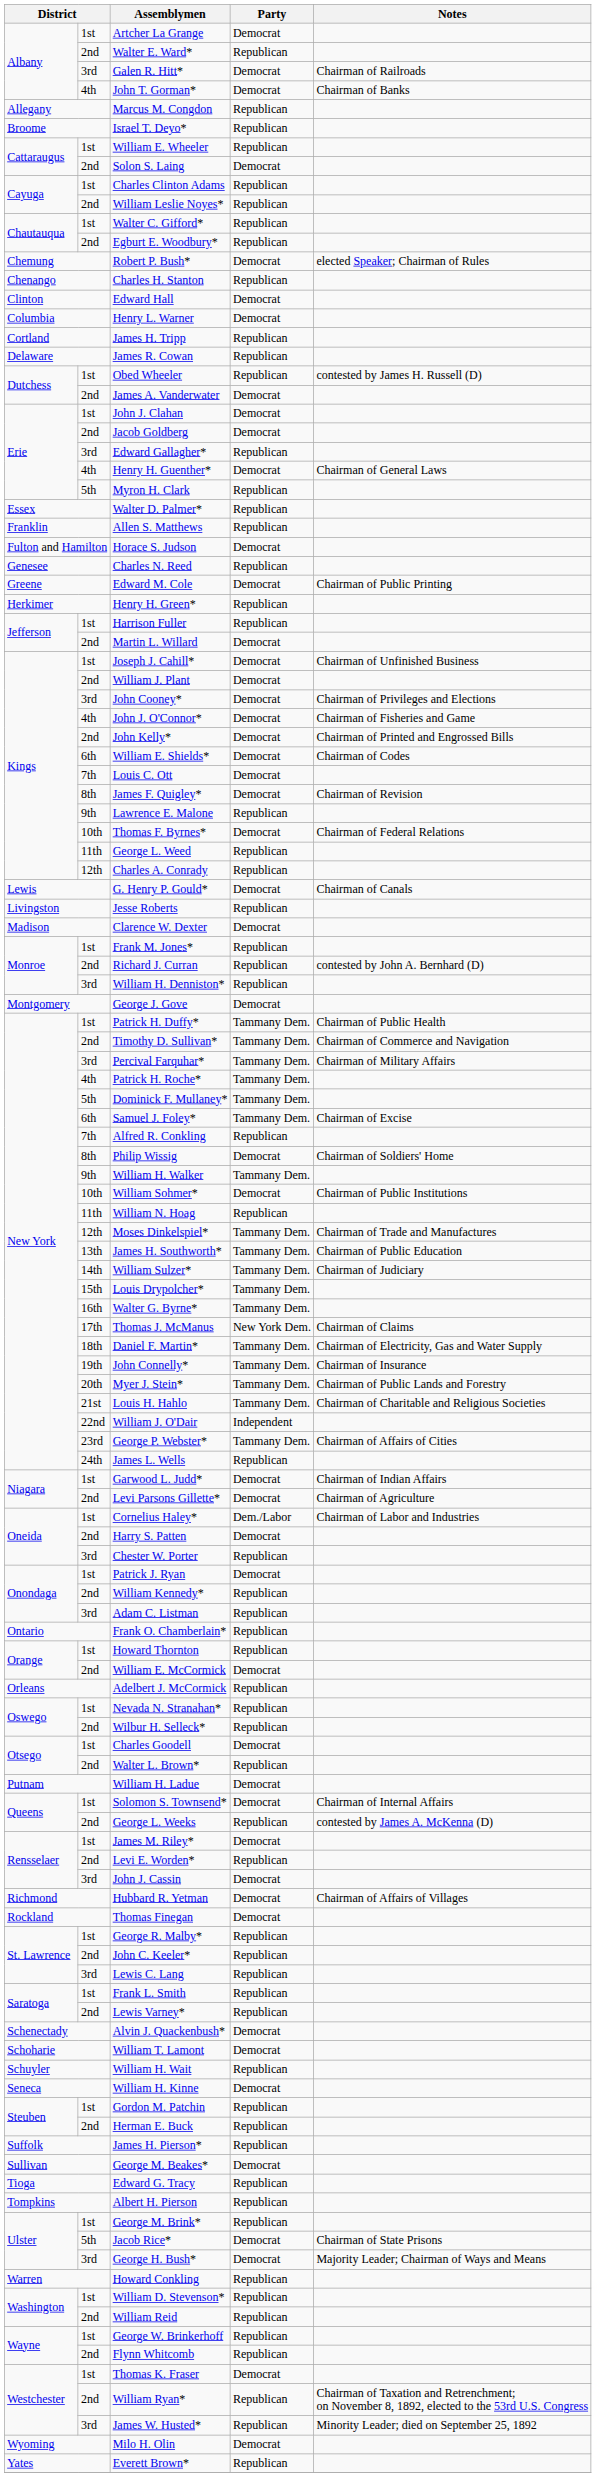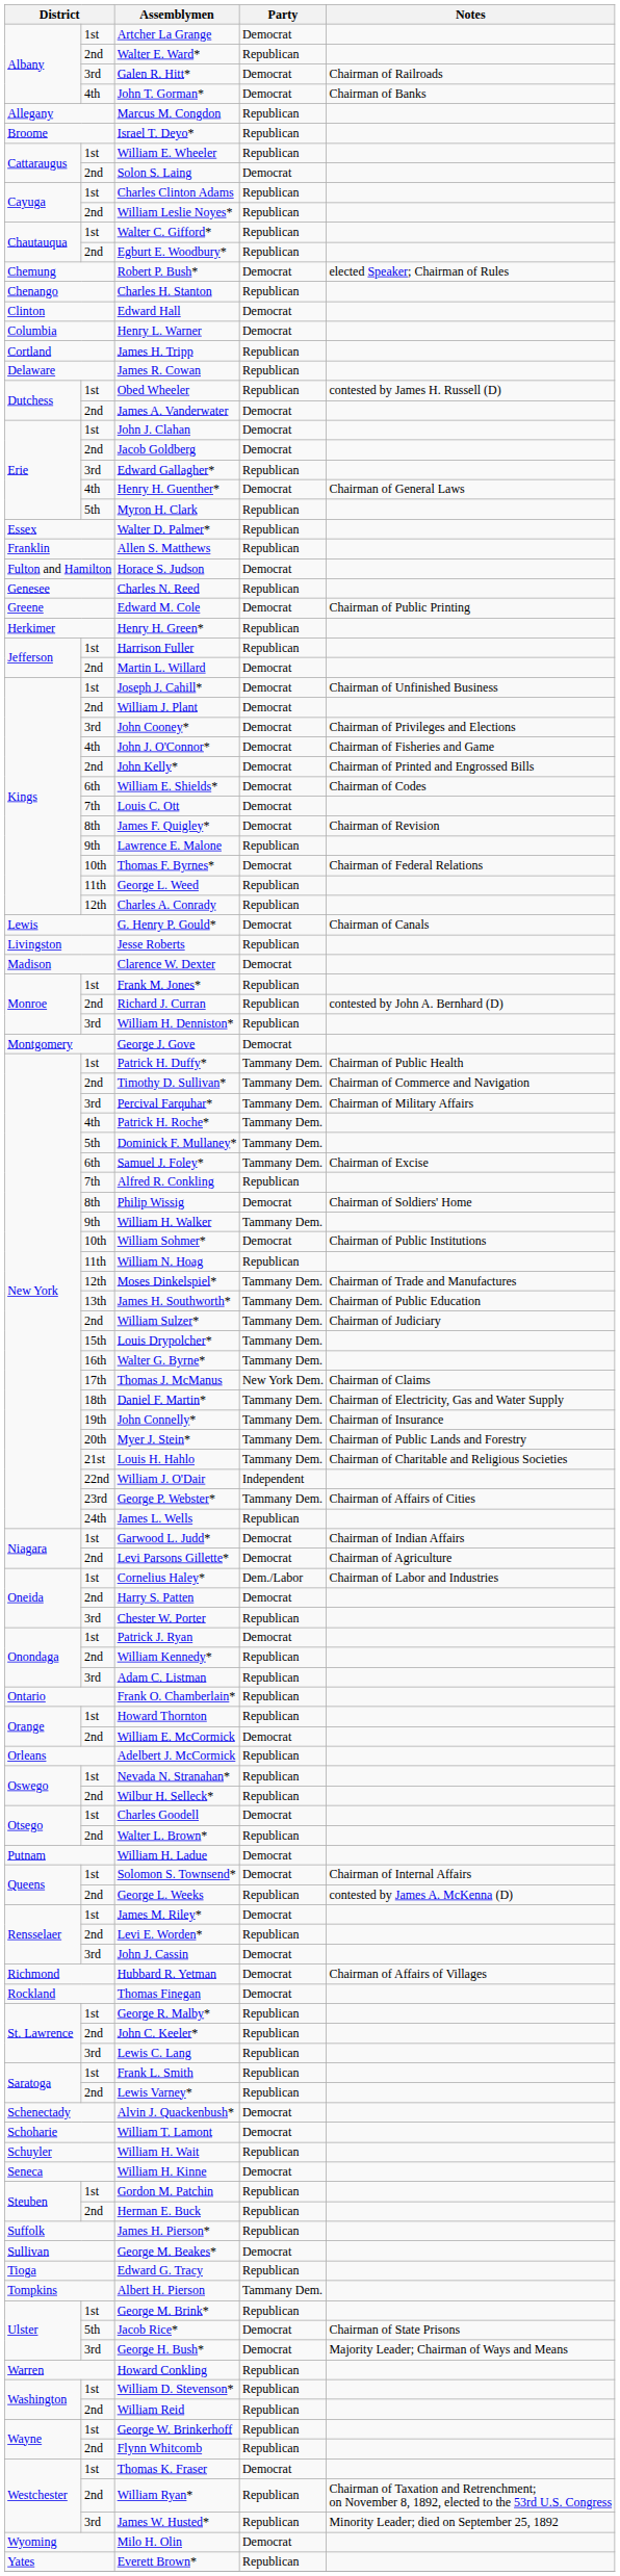William Sulzer* | column 2: 14th -> 2nd
Albert H. Pierson | Party: Republican -> Tammany Dem.
